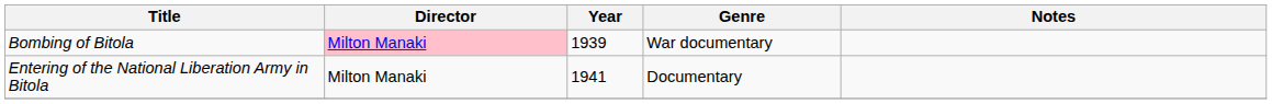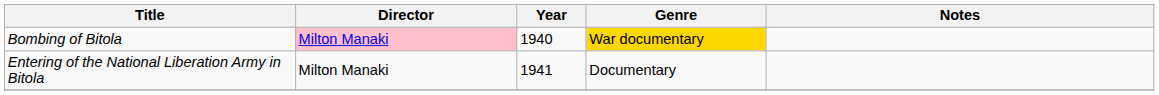Bombing of Bitola | Year: 1939 -> 1940
Bombing of Bitola | Genre: no background -> gold background
